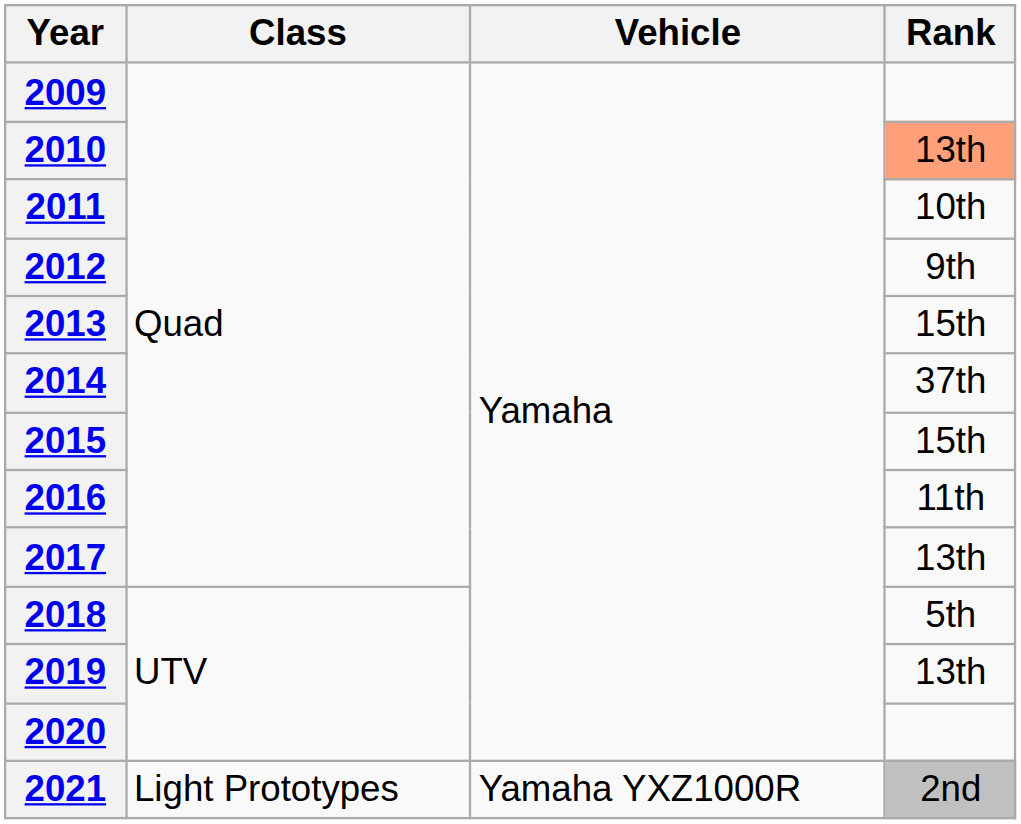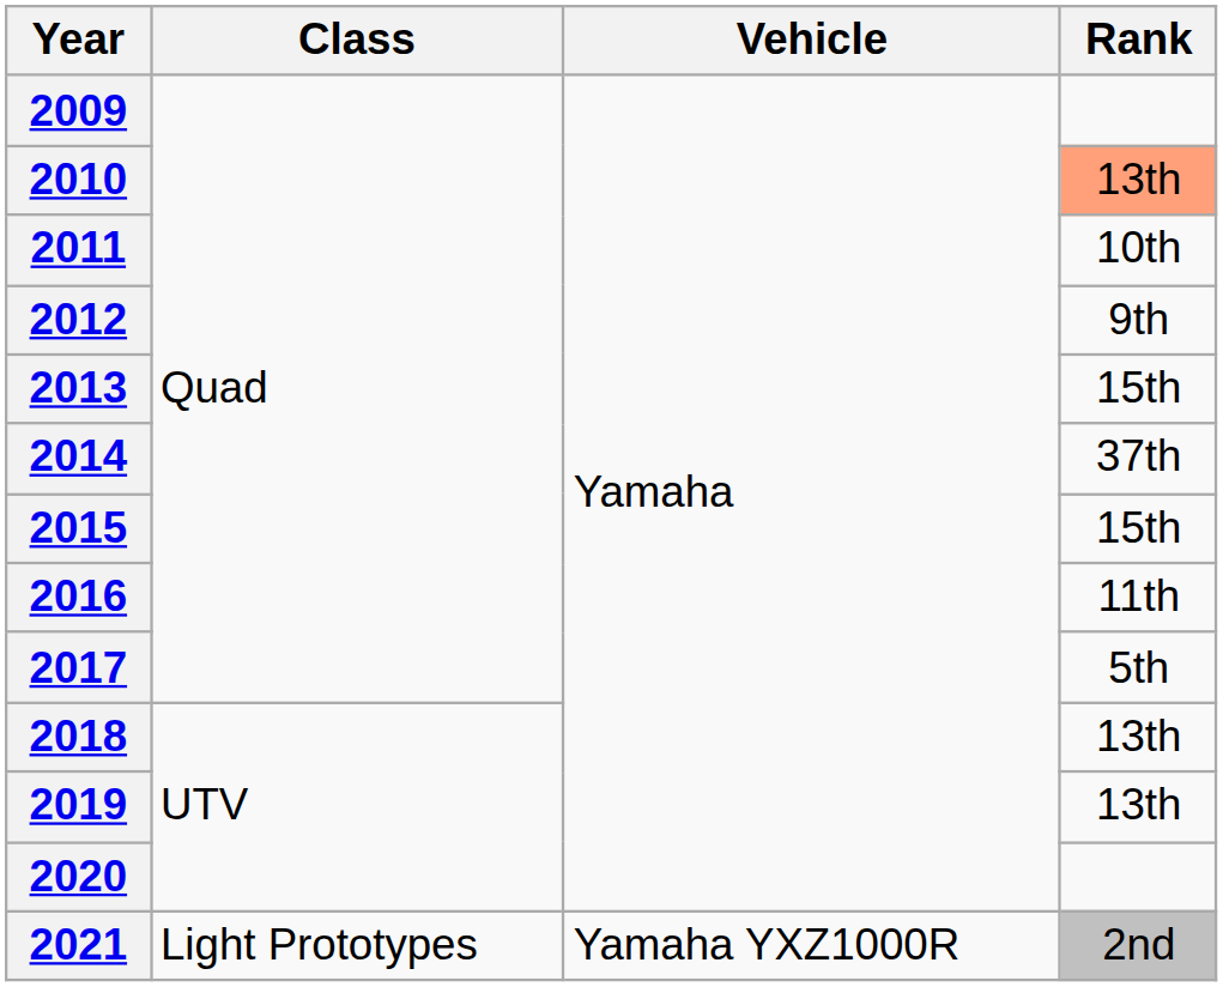2017 | Rank: 13th -> 5th
2018 | Rank: 5th -> 13th
